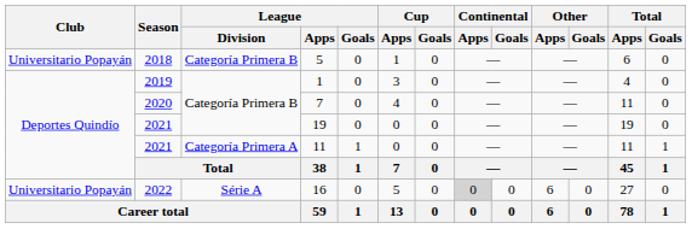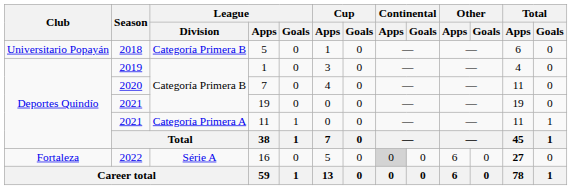16 | Club: Universitario Popayán -> Fortaleza
16 | Total / Apps: normal -> bold
